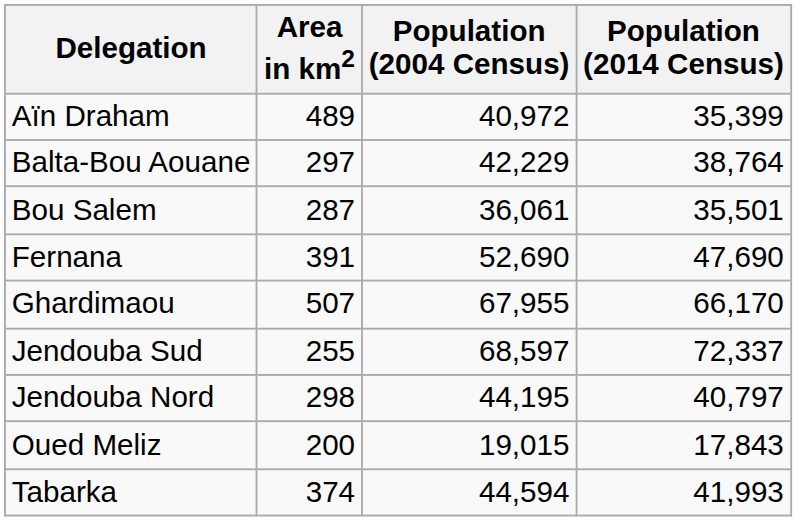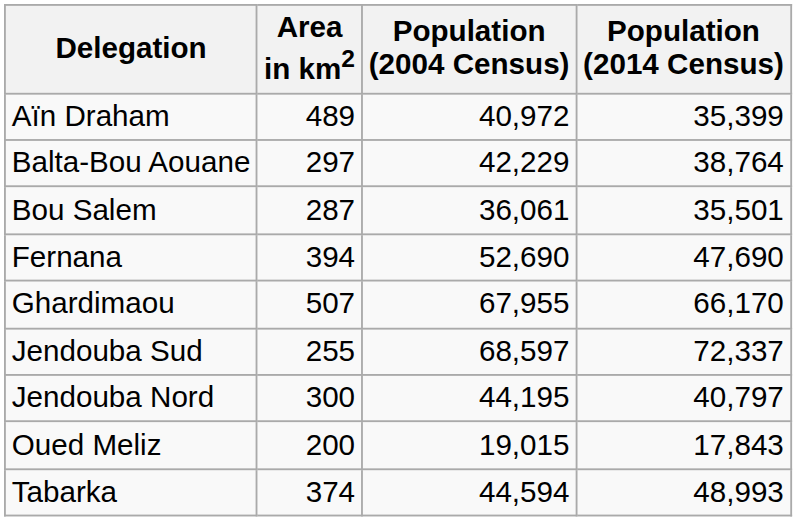Fernana | Area in km2: 391 -> 394
Jendouba Nord | Area in km2: 298 -> 300
Tabarka | Population (2014 Census): 41,993 -> 48,993
